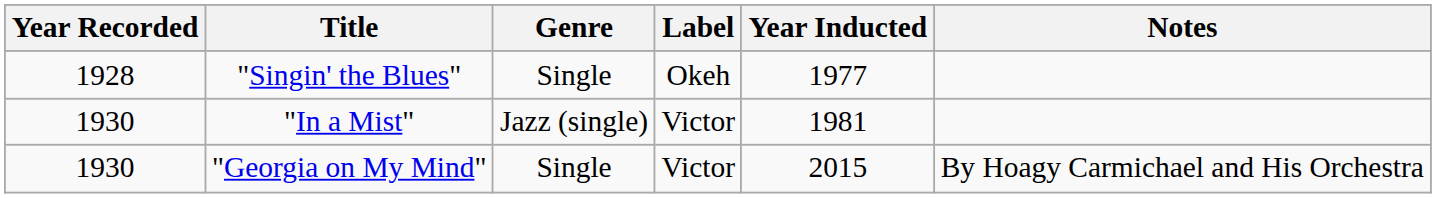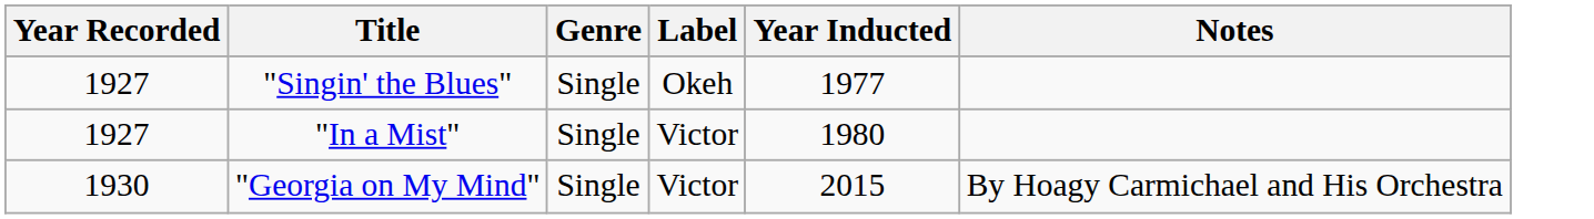"Singin' the Blues" | Year Recorded: 1928 -> 1927
"In a Mist" | Year Recorded: 1930 -> 1927
"In a Mist" | Genre: Jazz (single) -> Single
"In a Mist" | Year Inducted: 1981 -> 1980
